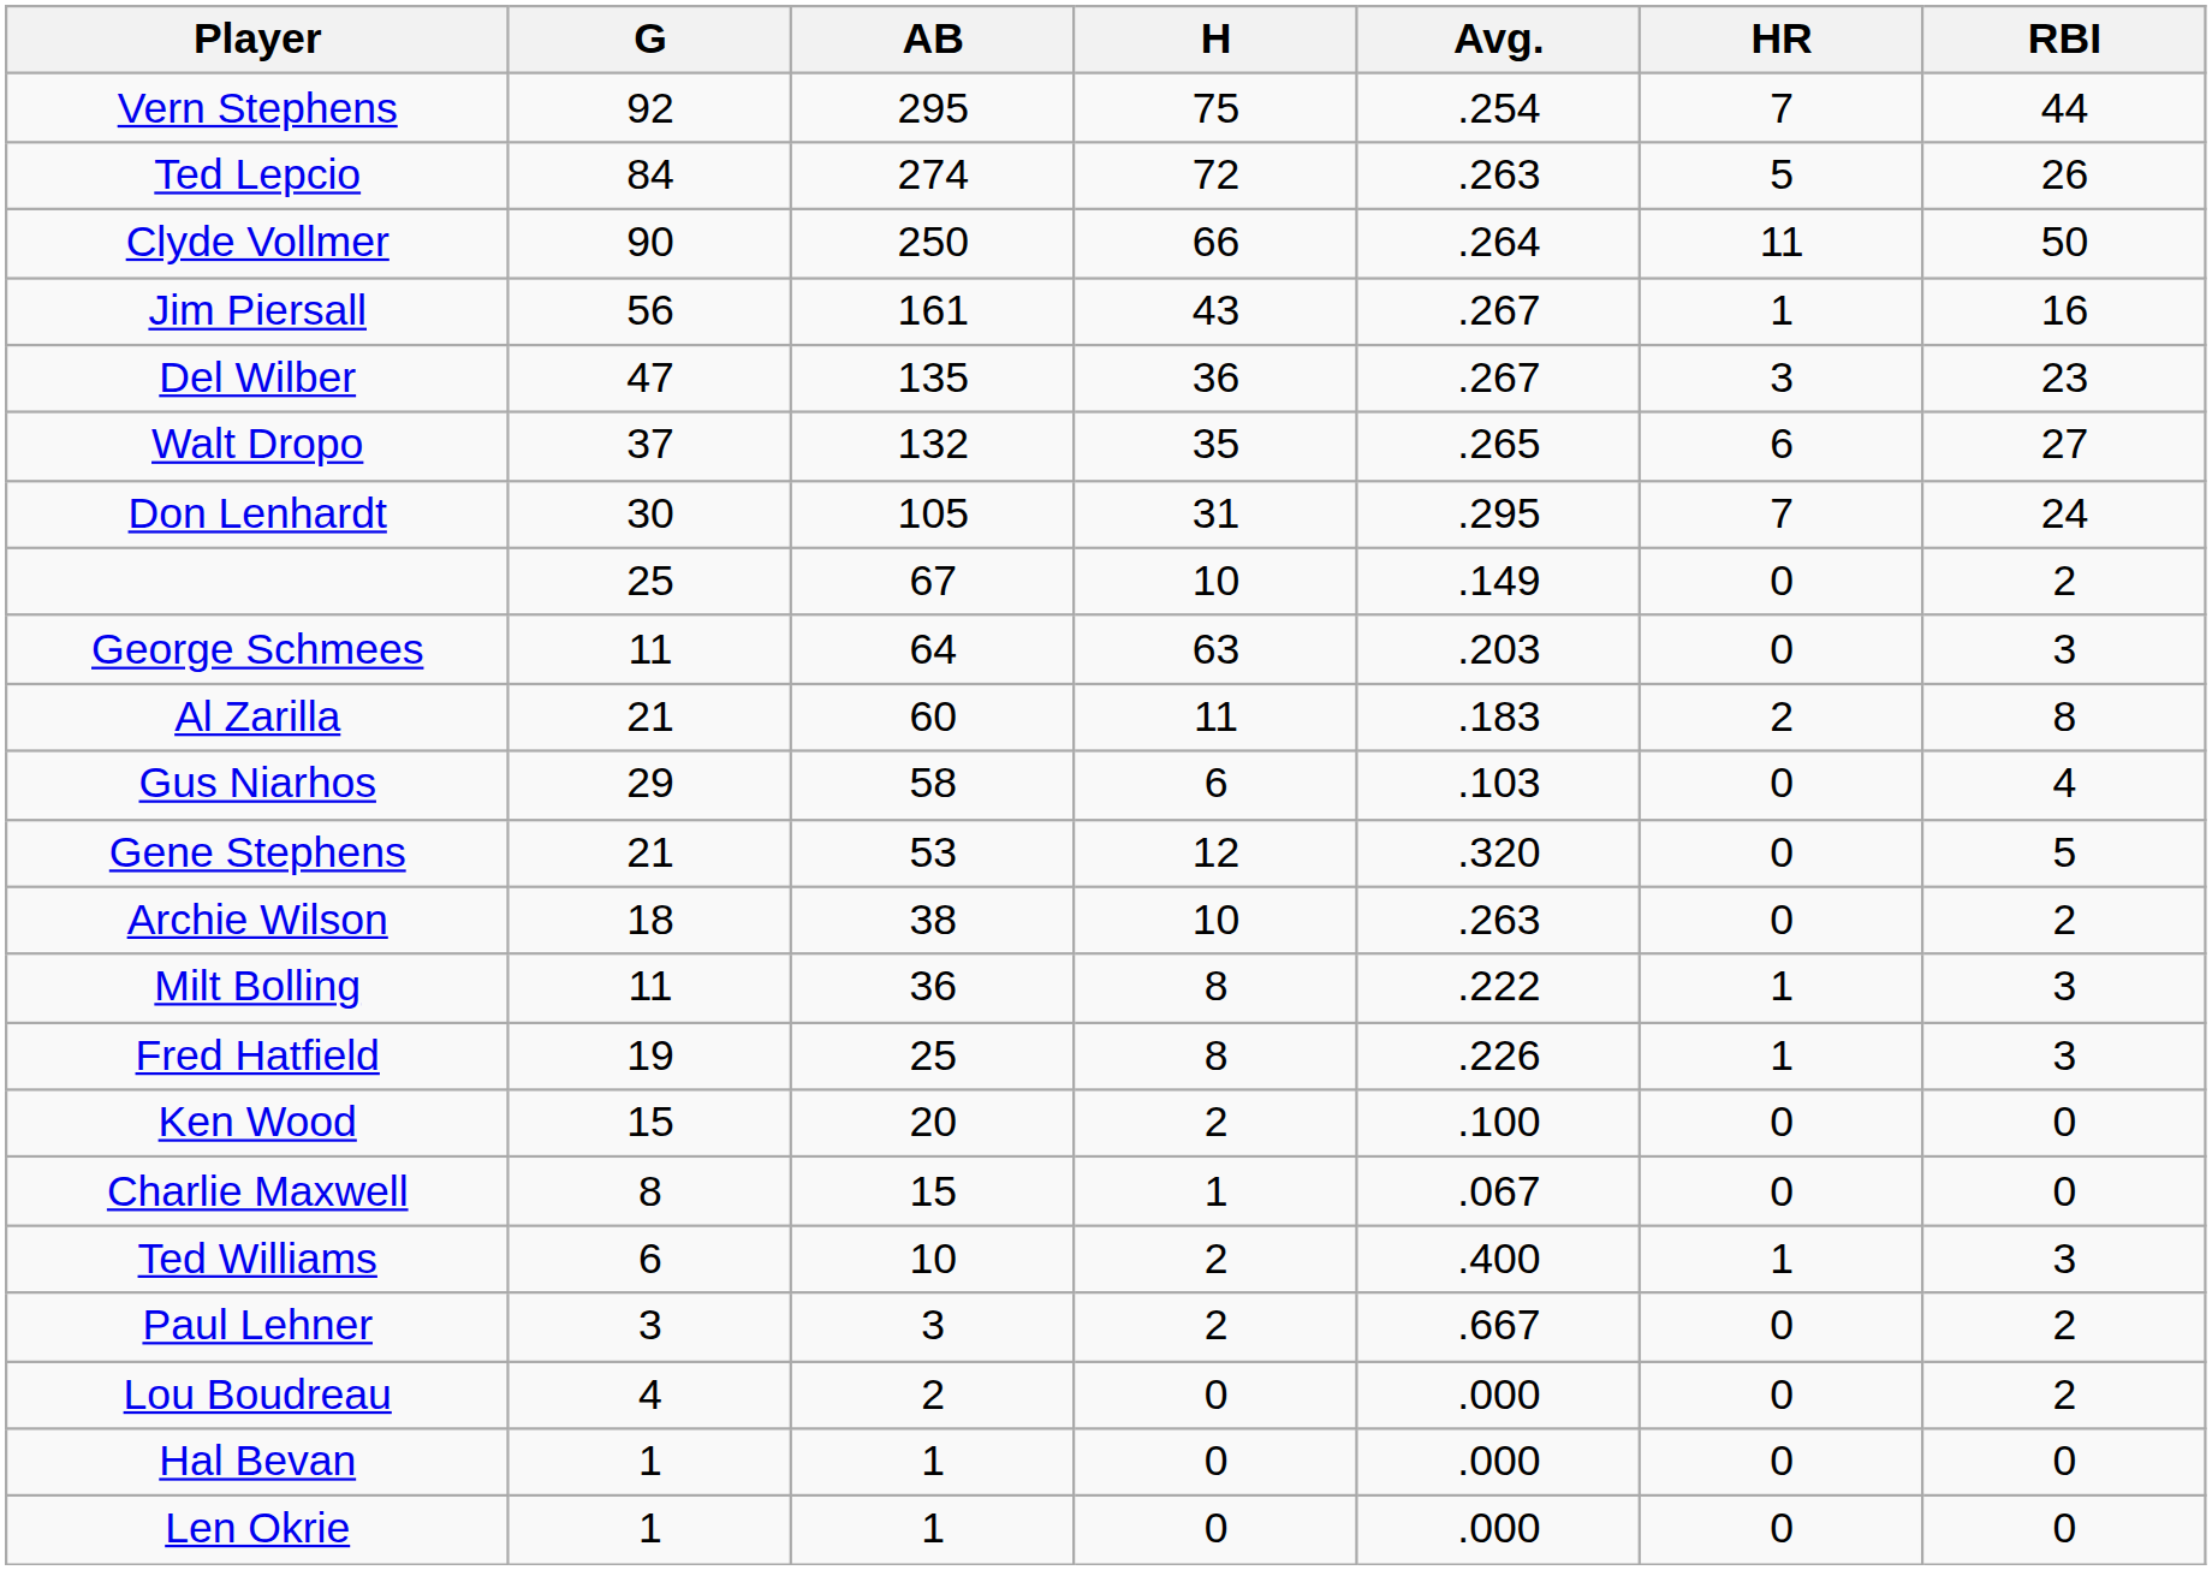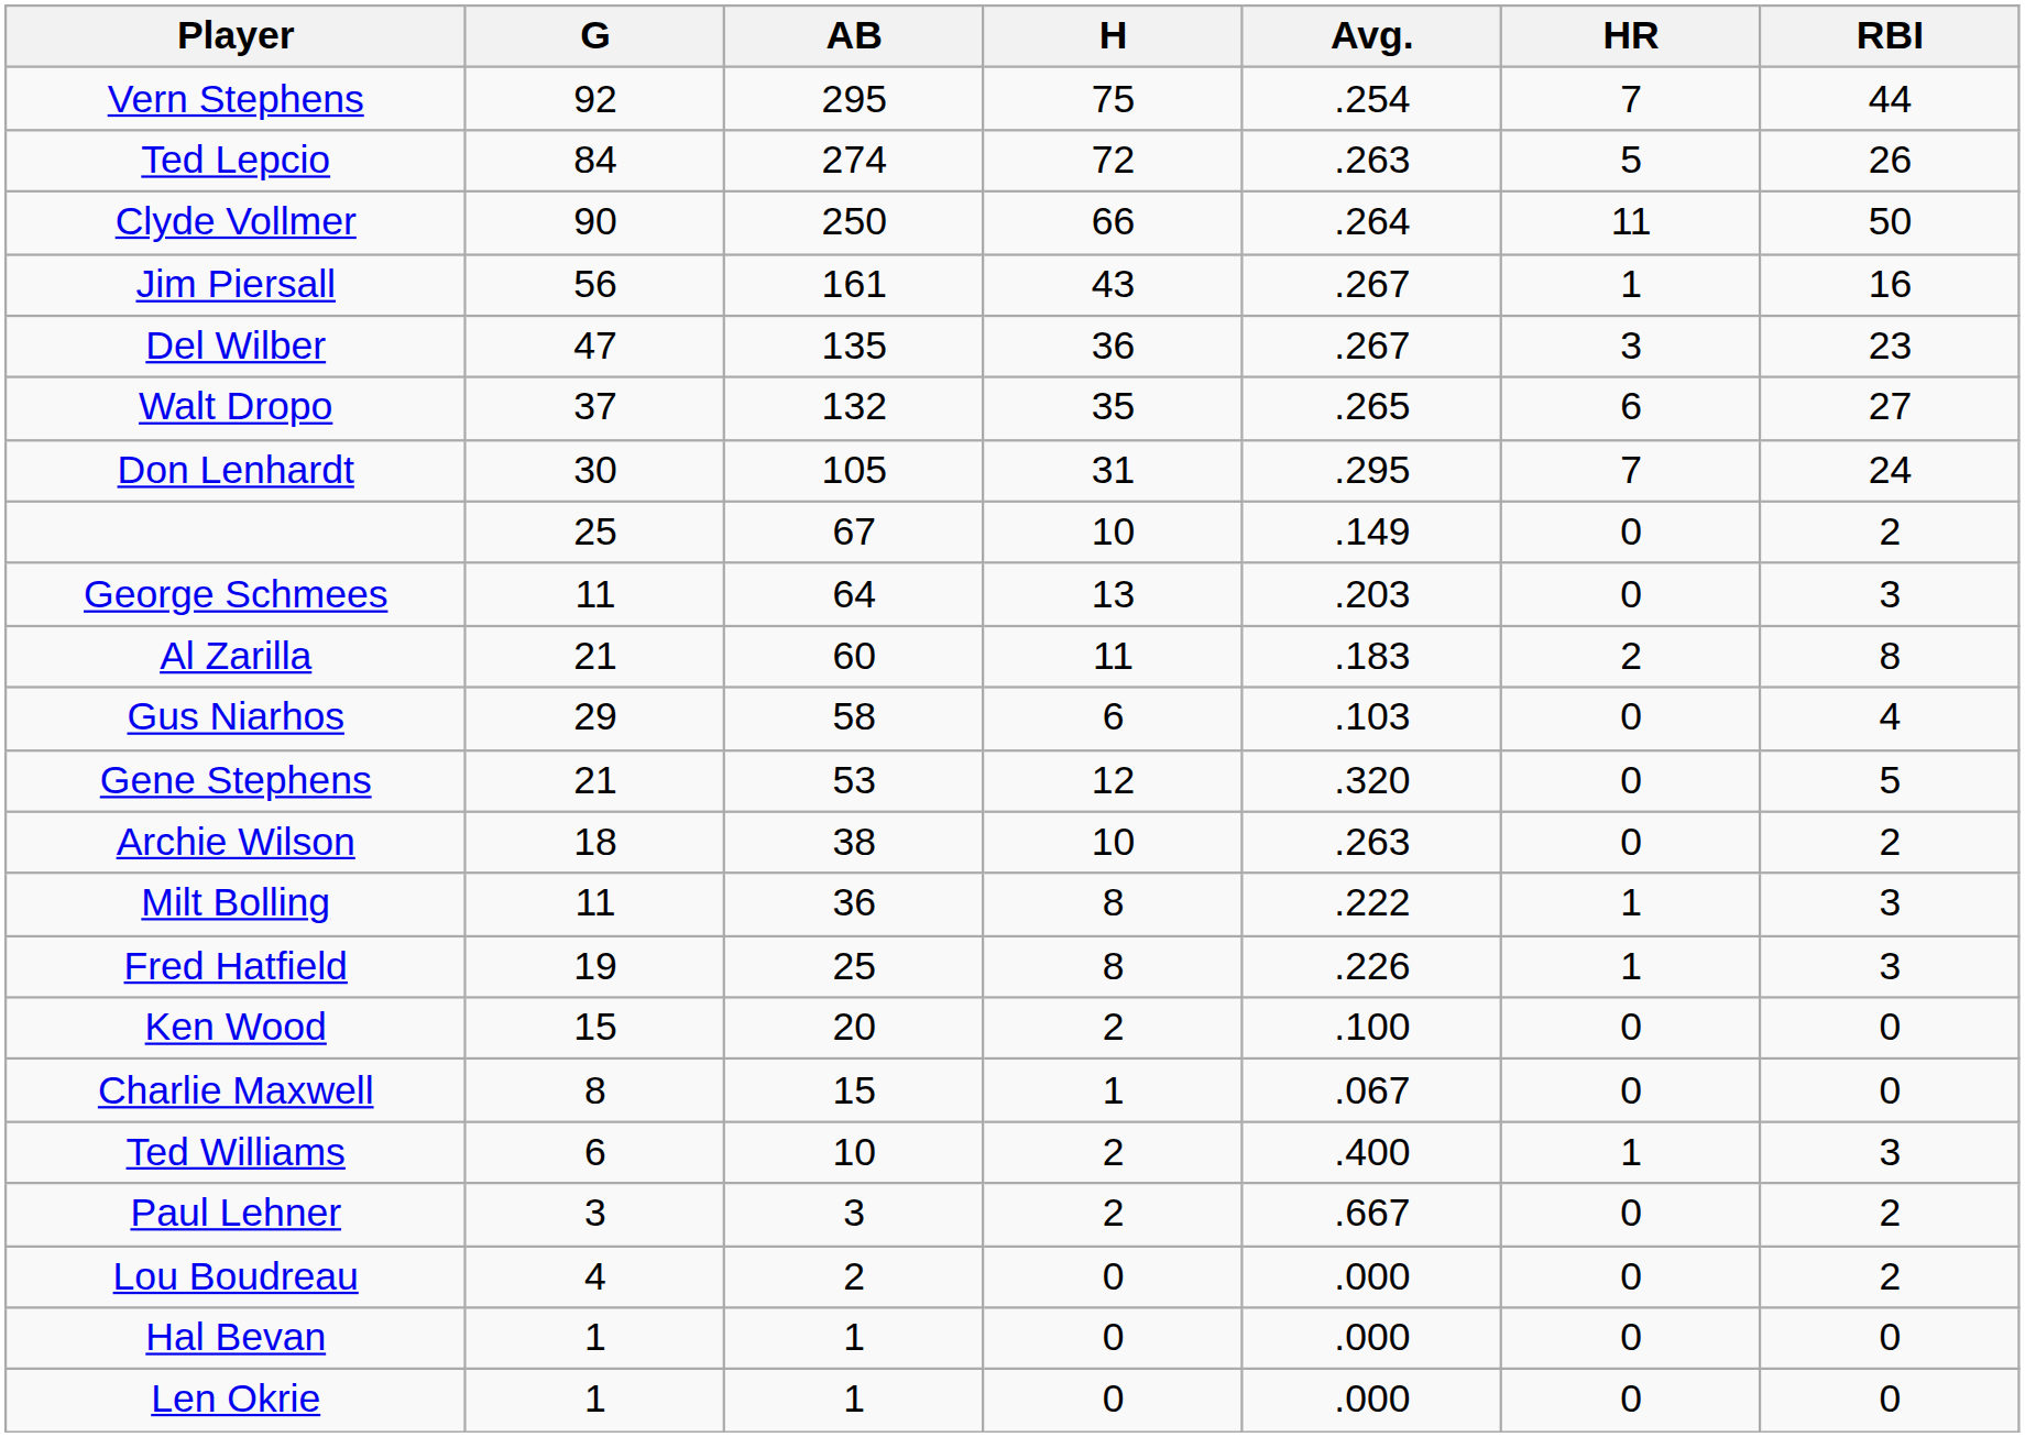George Schmees | H: 63 -> 13
